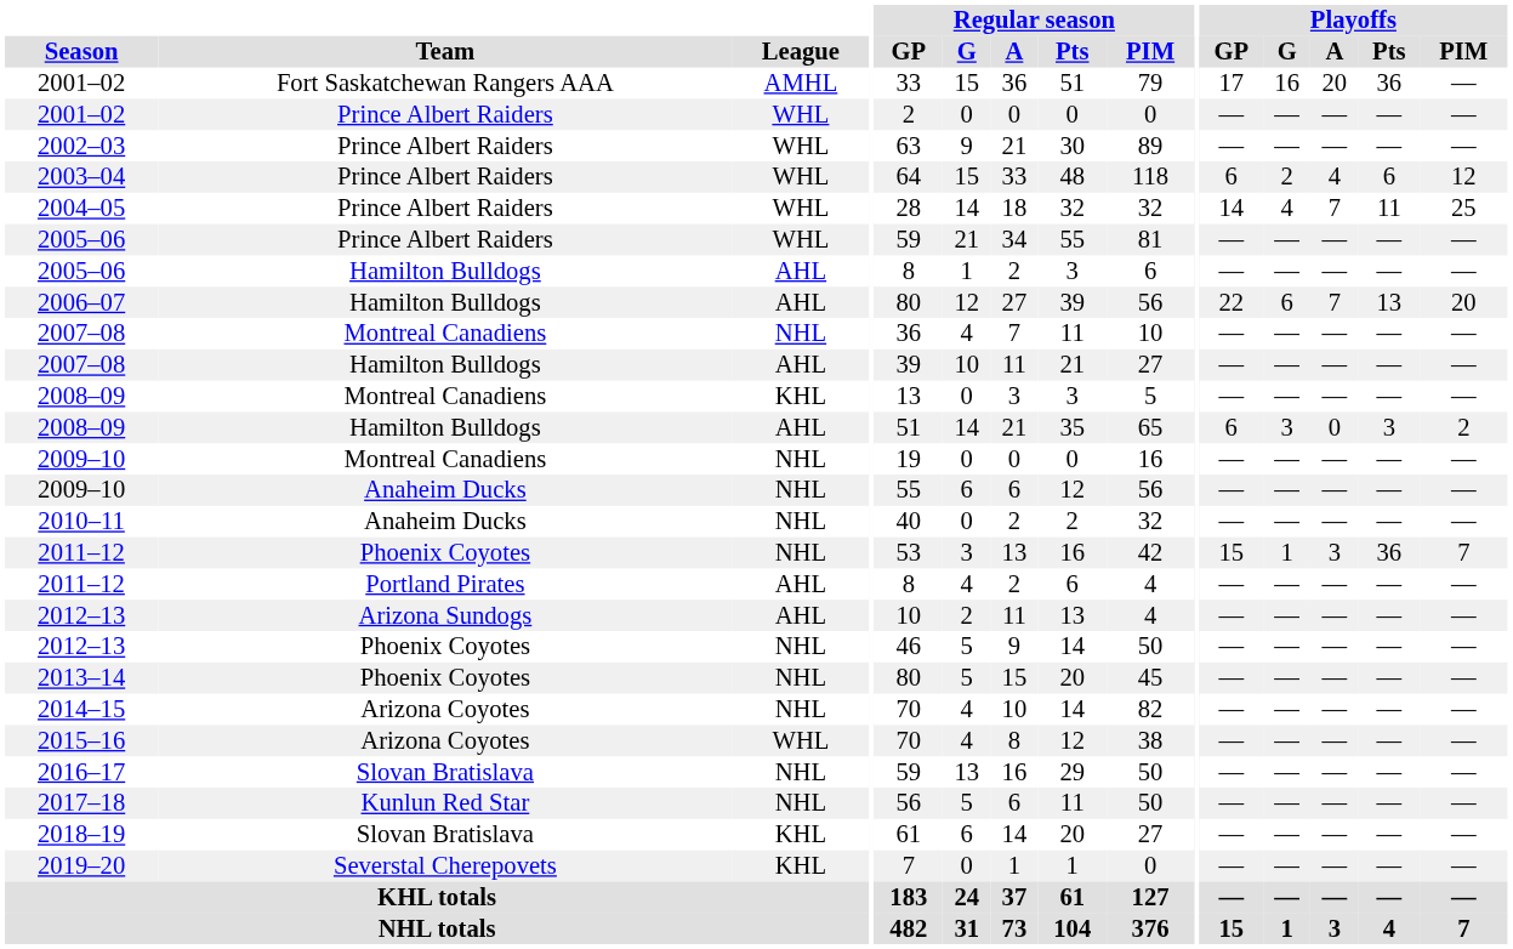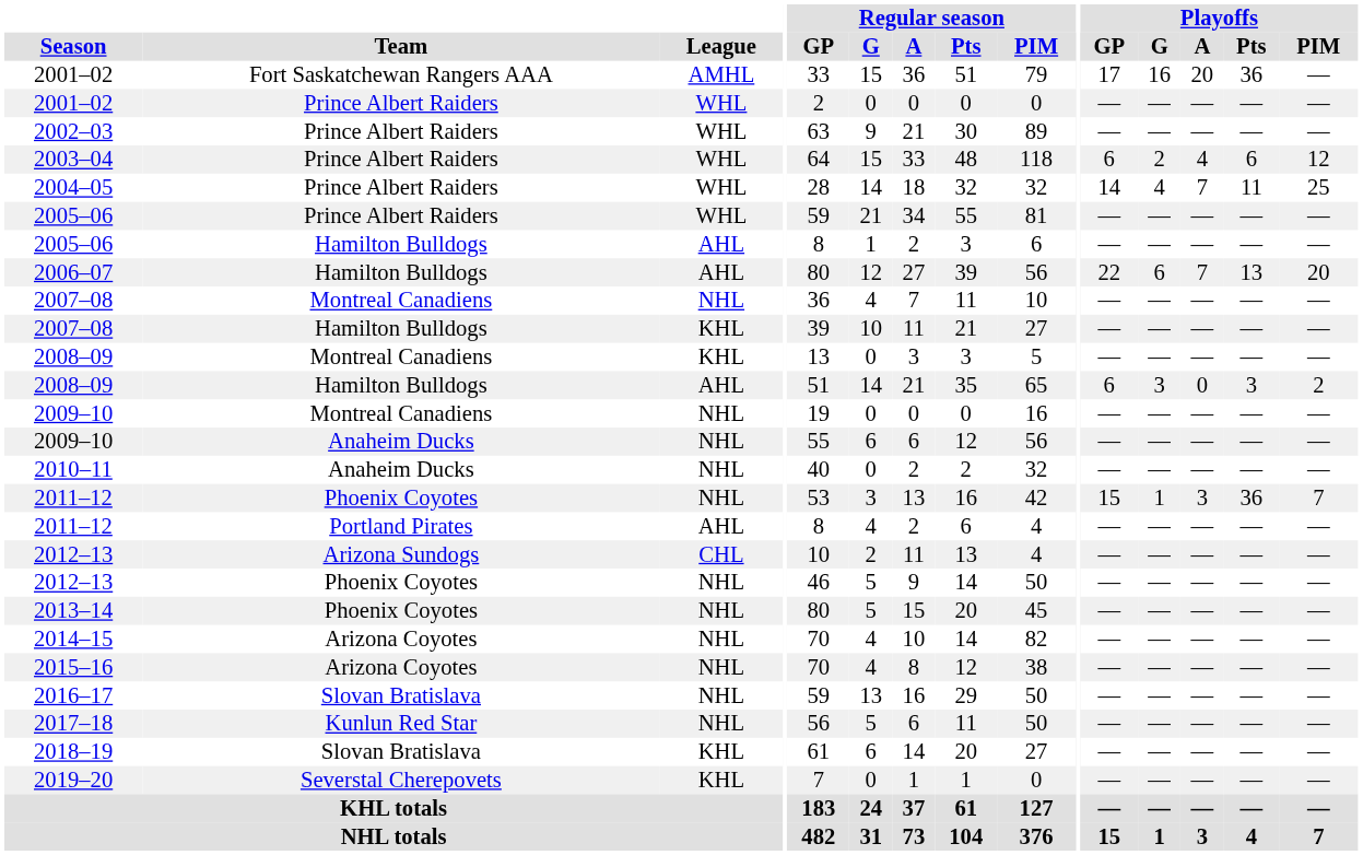2007–08 / Hamilton Bulldogs | League: AHL -> KHL
2012–13 / Arizona Sundogs | League: AHL -> CHL
2015–16 | League: WHL -> NHL
